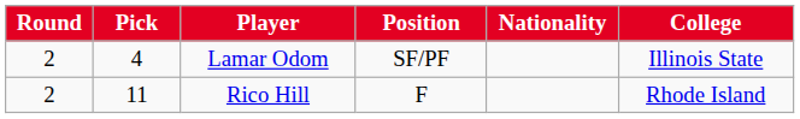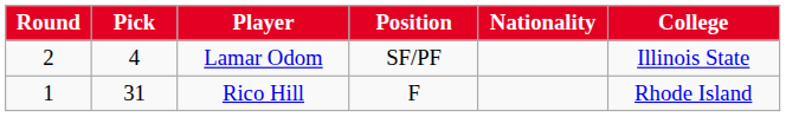Rico Hill | Round: 2 -> 1
Rico Hill | Pick: 11 -> 31
